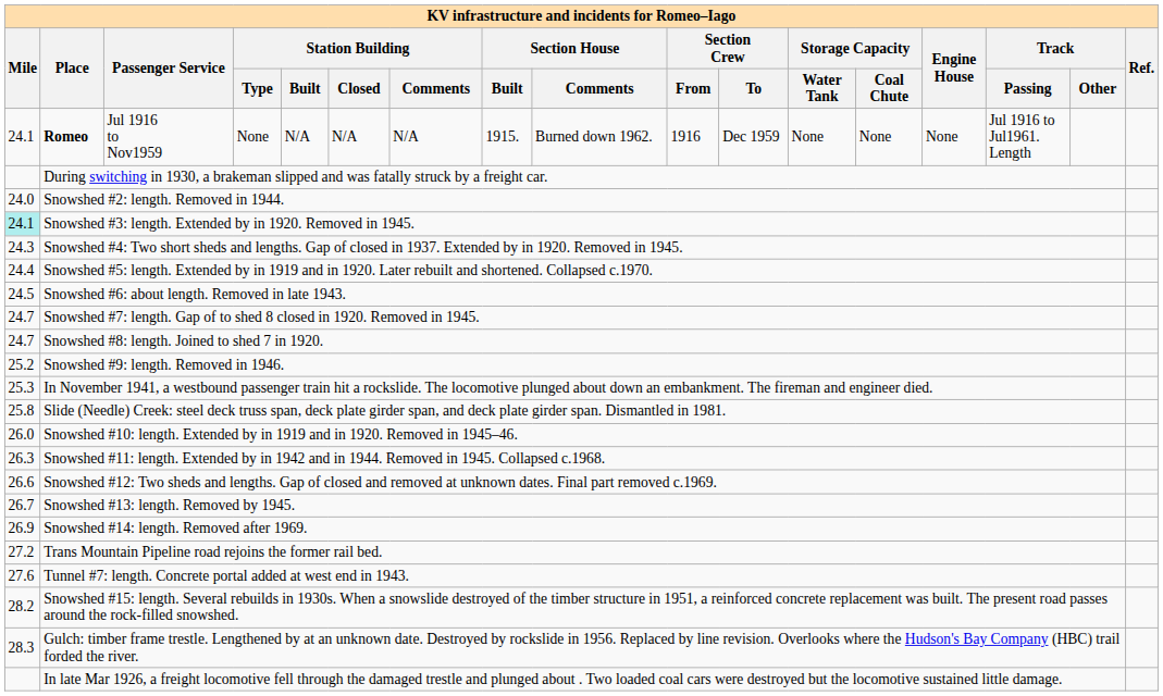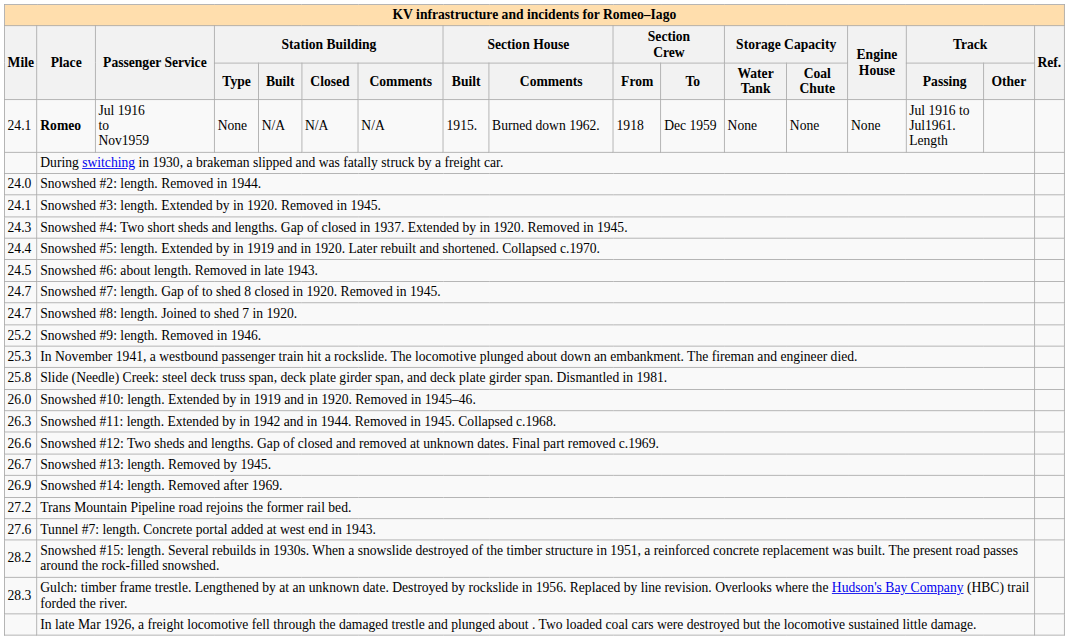Romeo | Section Crew / From: 1916 -> 1918
Snowshed #3: length. Extended by in 1920. Removed in 1945. | Mile: paleturquoise background -> no background
